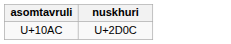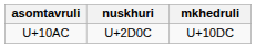+ column: mkhedruli | U+10DC
